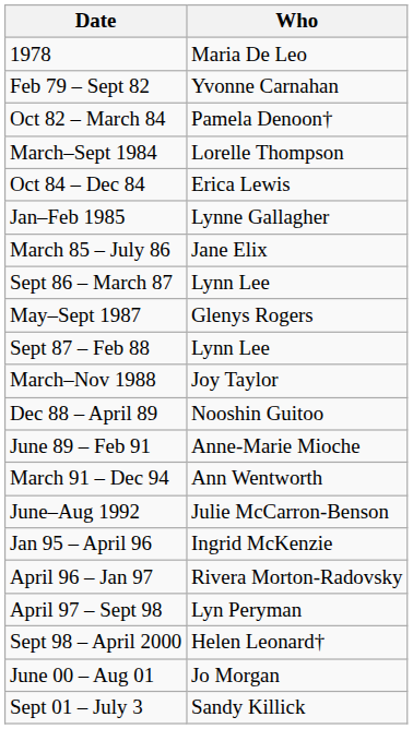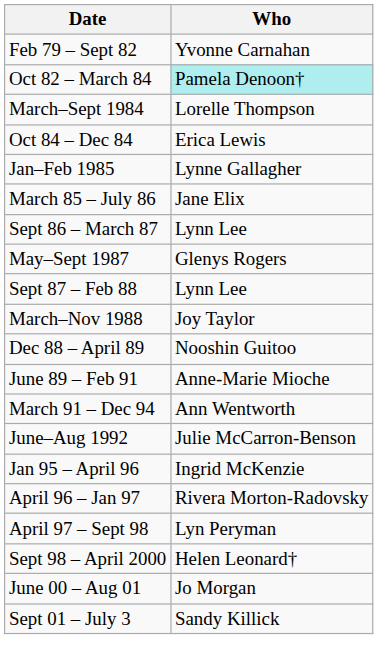- row: 1978 | Maria De Leo
Oct 82 – March 84 | Who: no background -> paleturquoise background
